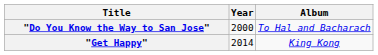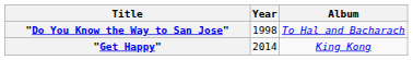"Do You Know the Way to San Jose" | Year: 2000 -> 1998
